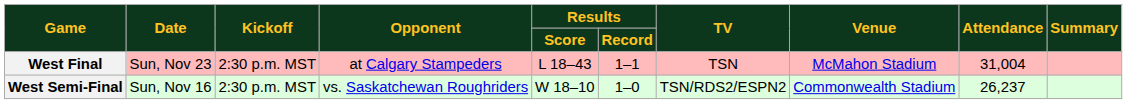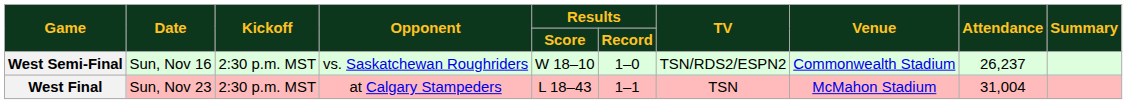rows swapped: West Semi-Final <-> West Final
